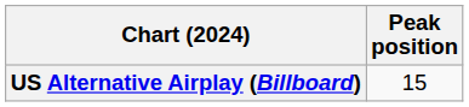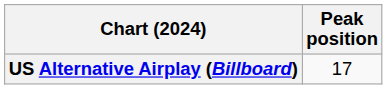US Alternative Airplay (Billboard) | Peak position: 15 -> 17
